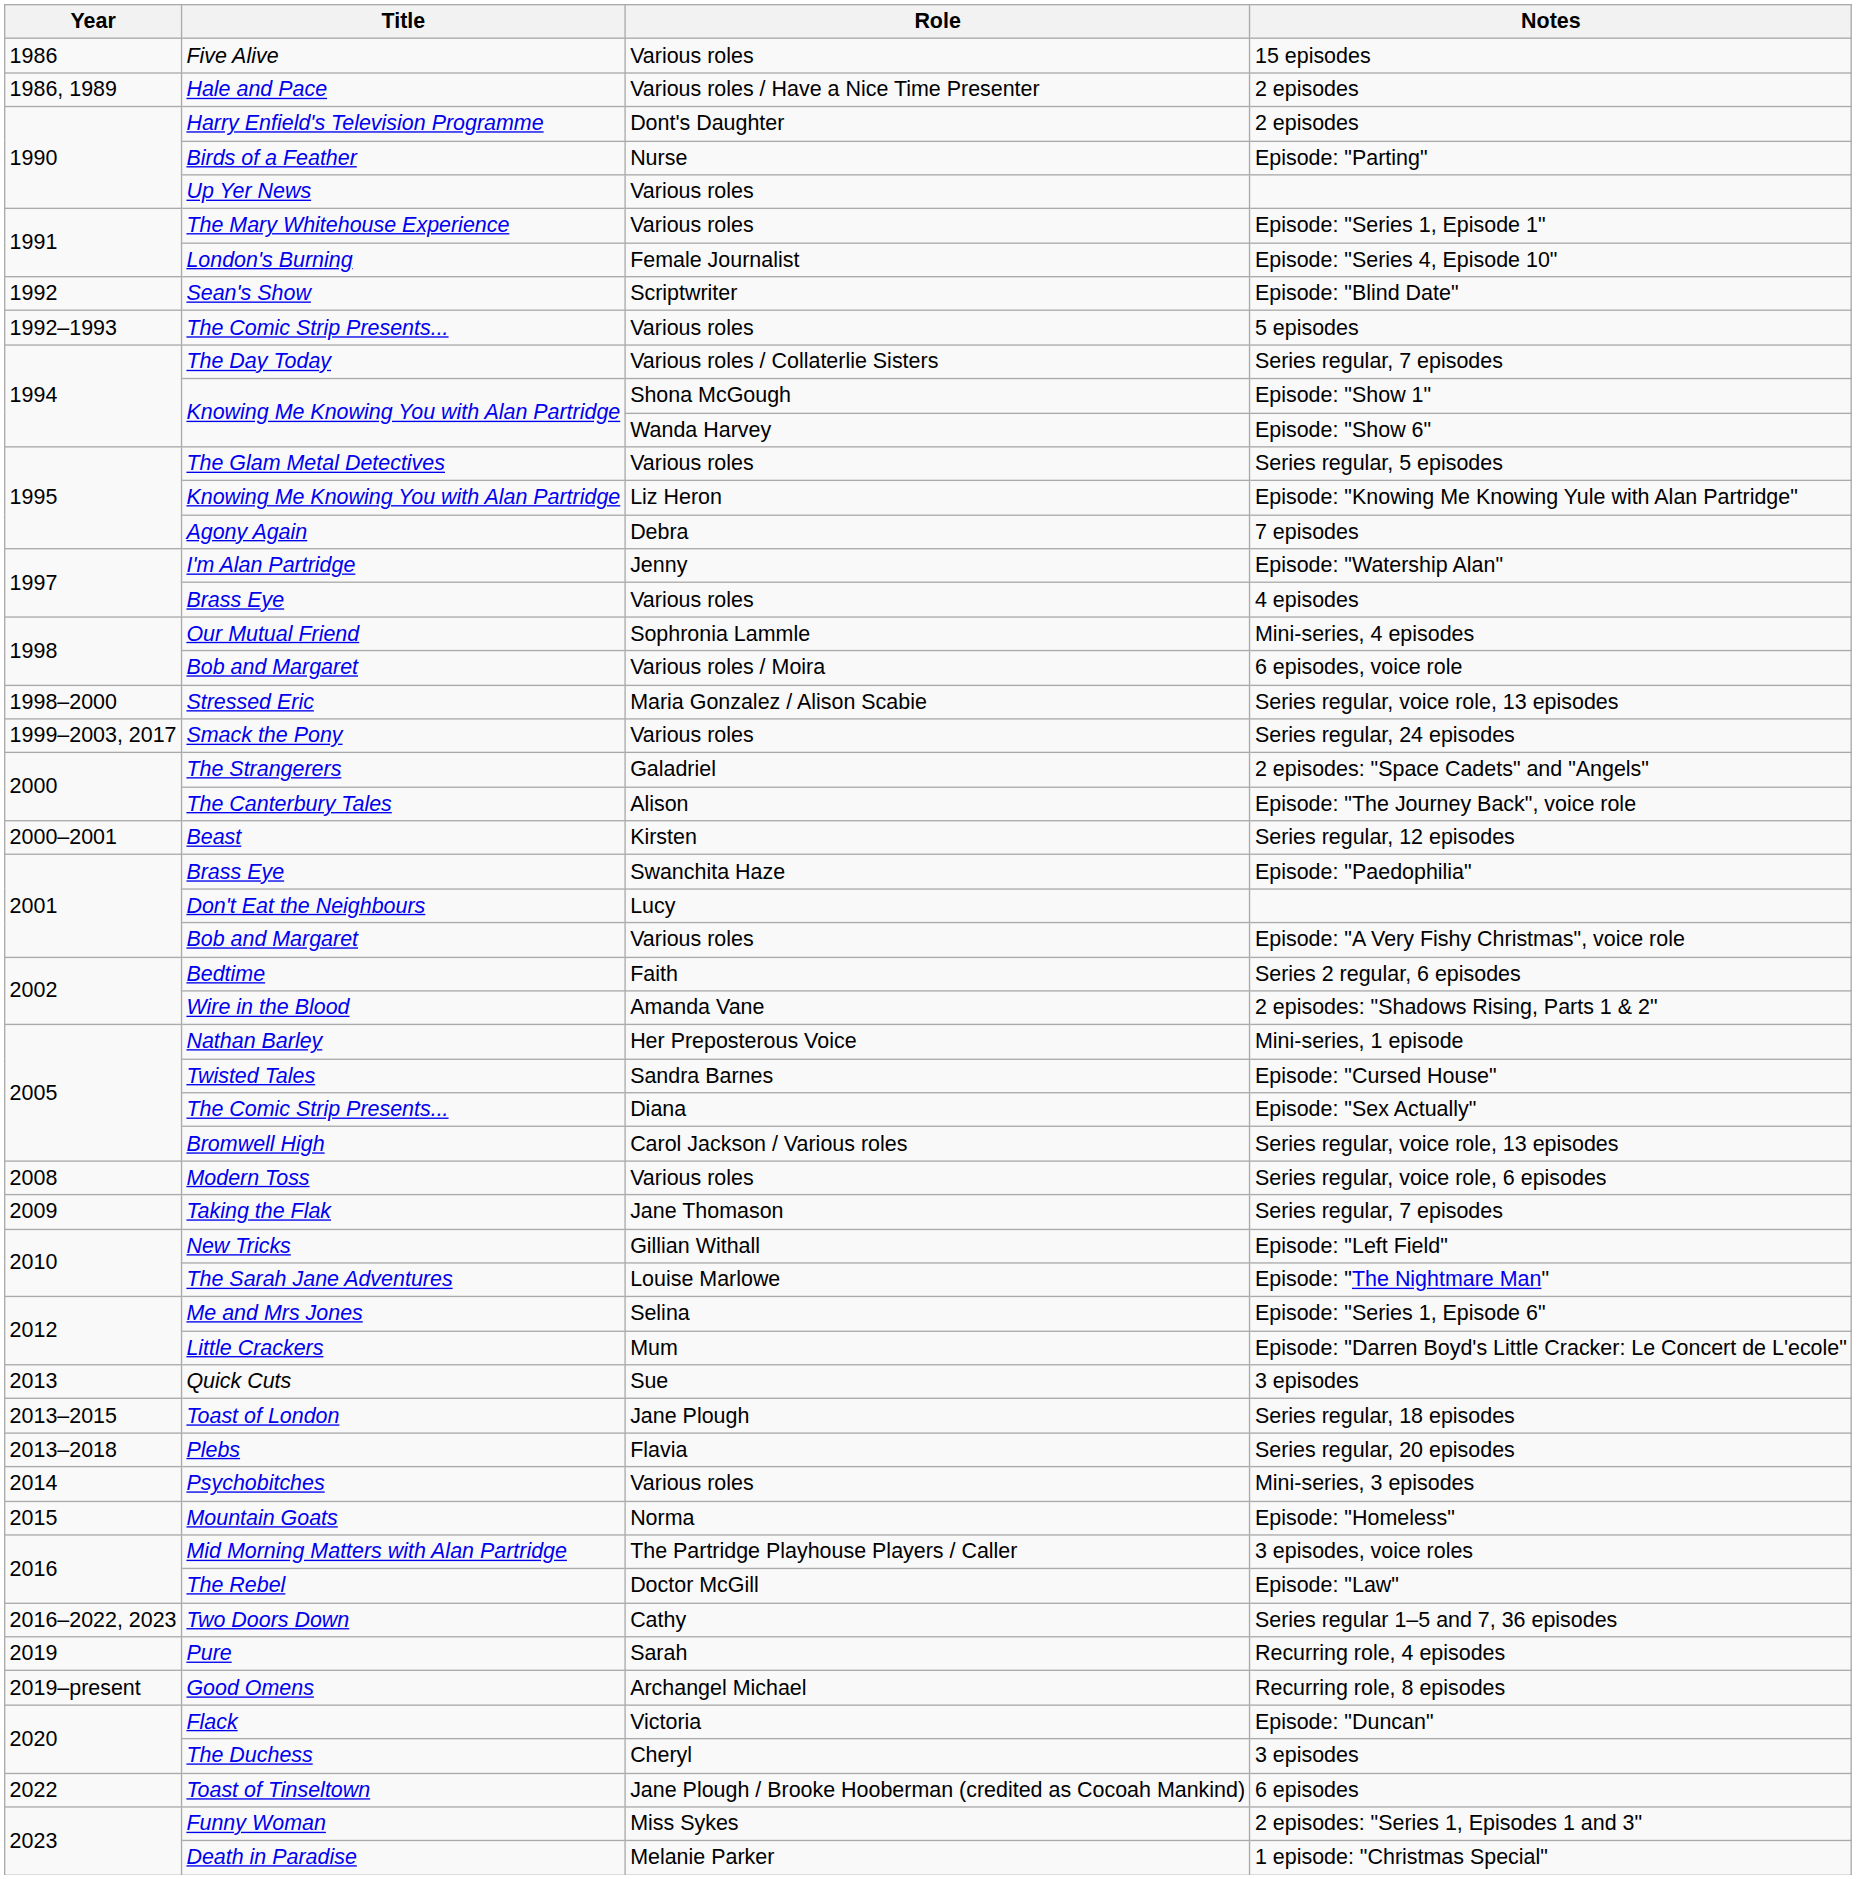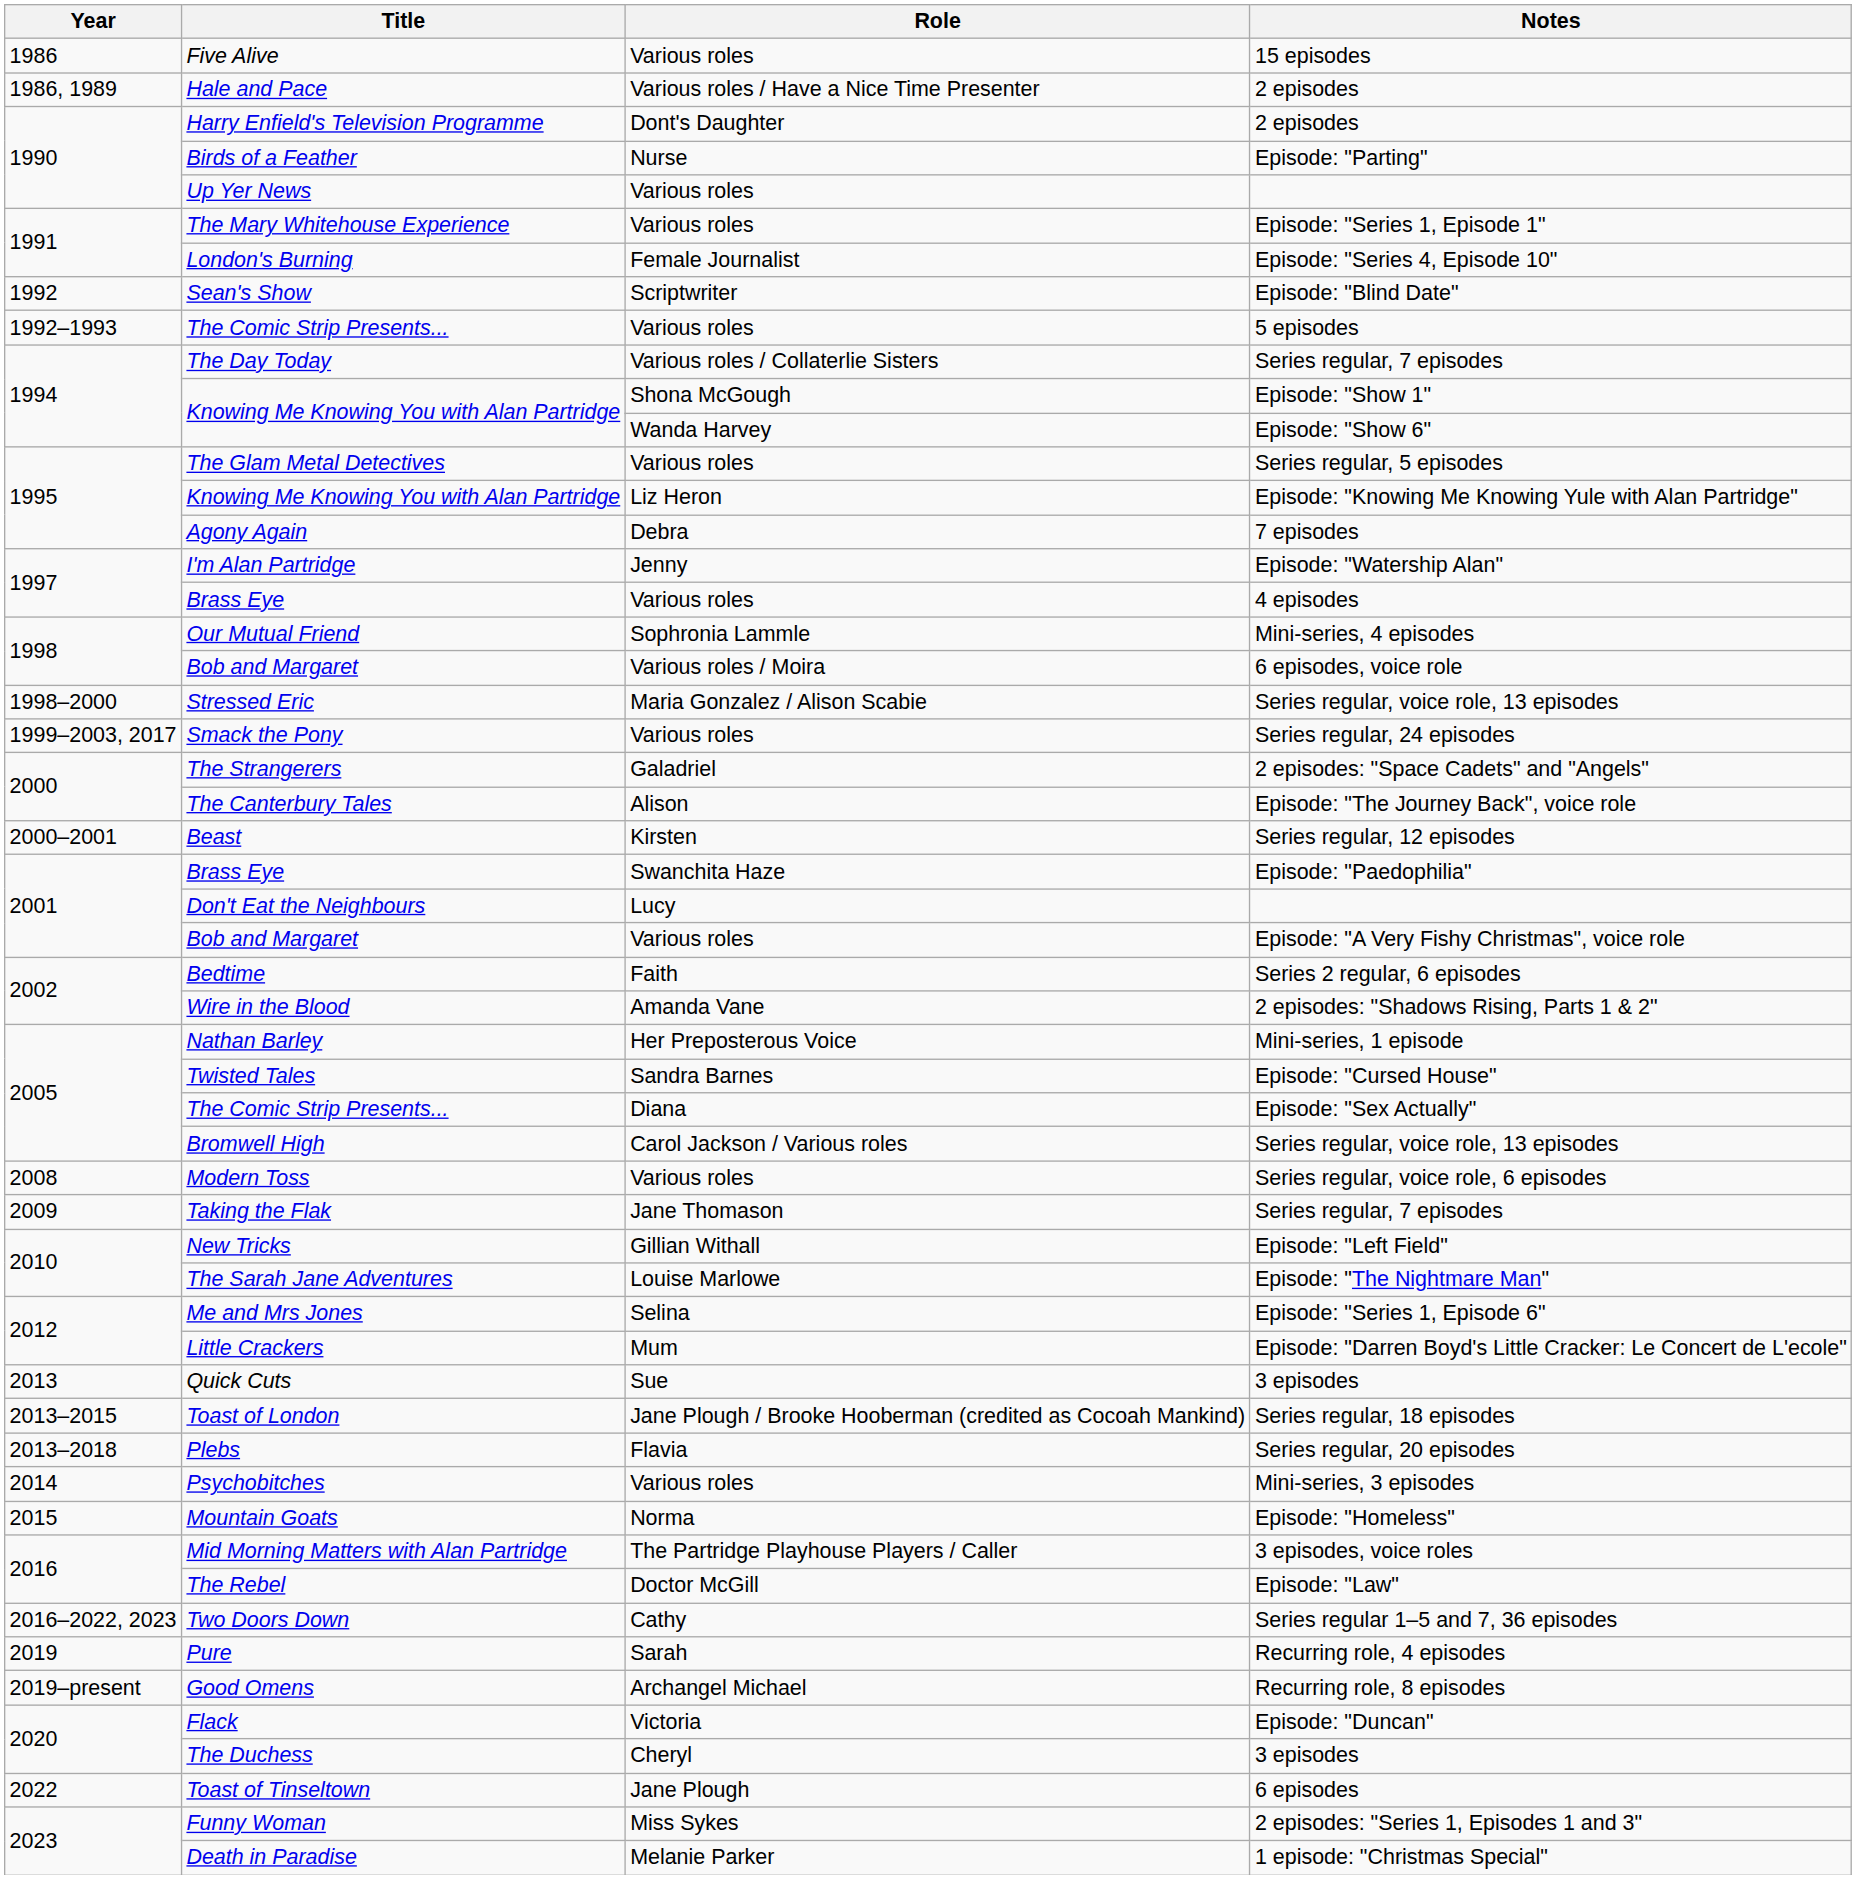Toast of London | Role: Jane Plough -> Jane Plough / Brooke Hooberman (credited as Cocoah Mankind)
Toast of Tinseltown | Role: Jane Plough / Brooke Hooberman (credited as Cocoah Mankind) -> Jane Plough
